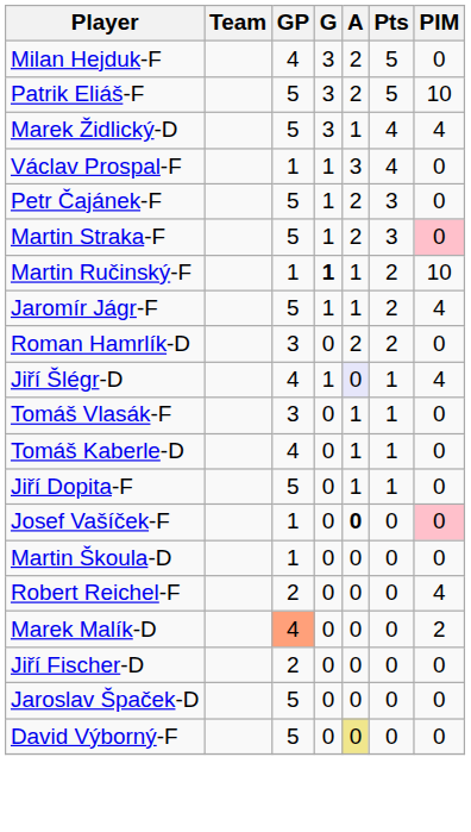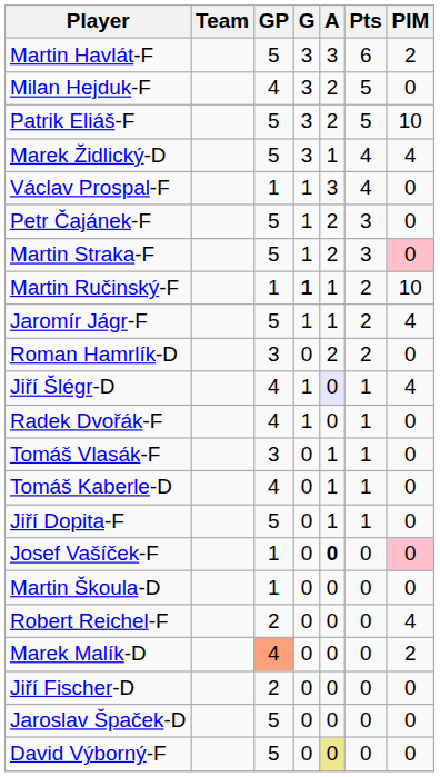+ row: Martin Havlát-F | 5 | 3 | 3 | 6 | 2
+ row: Radek Dvořák-F | 4 | 1 | 0 | 1 | 0
